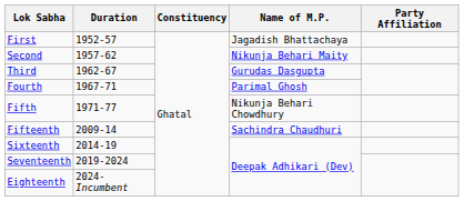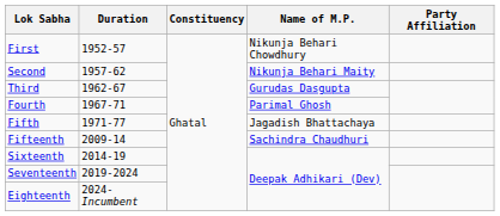First | Name of M.P.: Jagadish Bhattachaya -> Nikunja Behari Chowdhury
Fifth | Name of M.P.: Nikunja Behari Chowdhury -> Jagadish Bhattachaya
